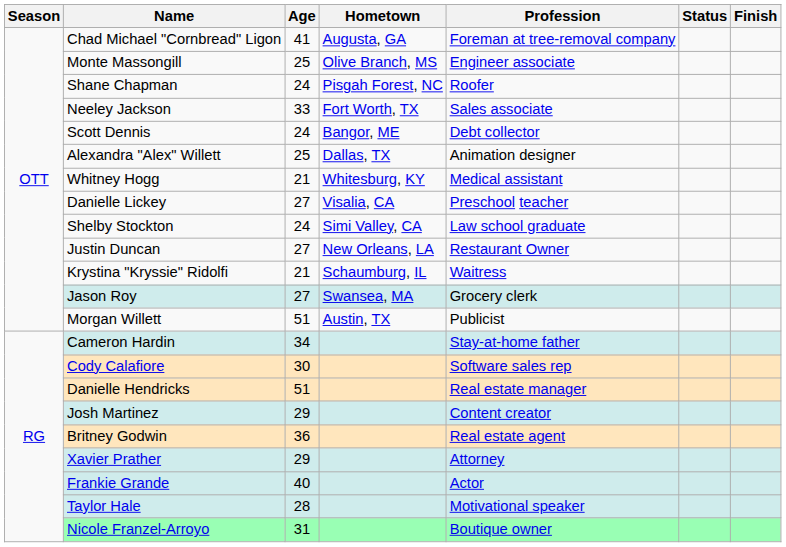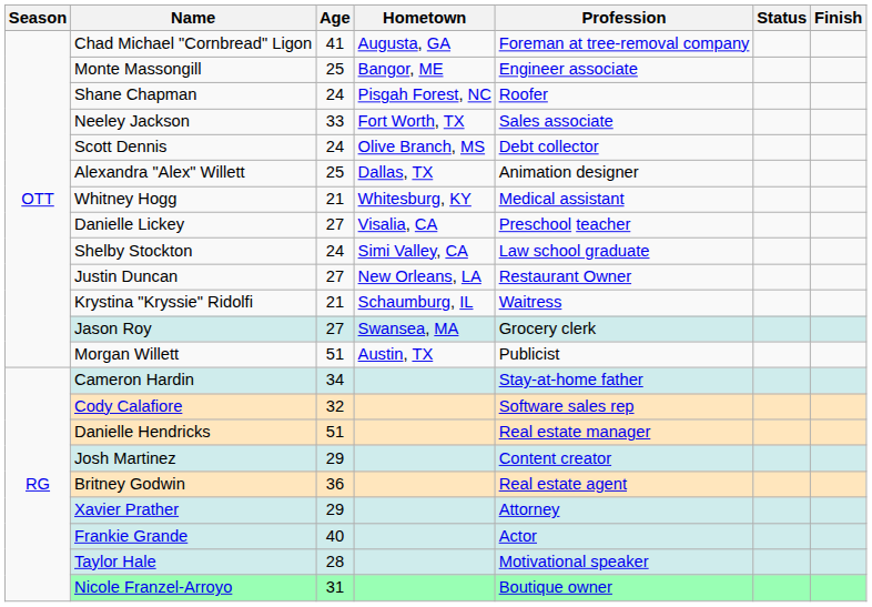Monte Massongill | Hometown: Olive Branch, MS -> Bangor, ME
Scott Dennis | Hometown: Bangor, ME -> Olive Branch, MS
Cody Calafiore | Age: 30 -> 32
